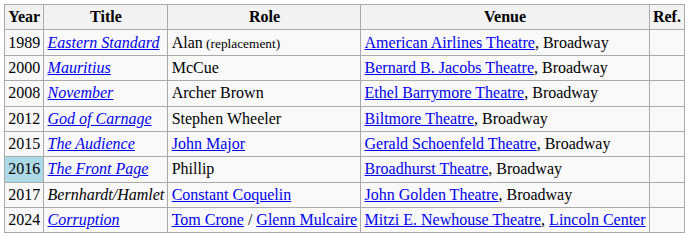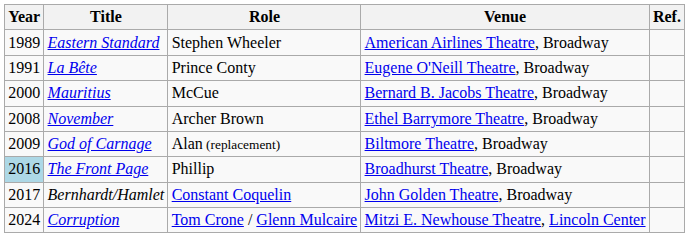Eastern Standard | Role: Alan (replacement) -> Stephen Wheeler
+ row: 1991 | La Bête | Prince Conty | Eugene O'Neill Theatre, Broadway
God of Carnage | Year: 2012 -> 2009
God of Carnage | Role: Stephen Wheeler -> Alan (replacement)
- row: 2015 | The Audience | John Major | Gerald Schoenfeld Theatre, Broadway
